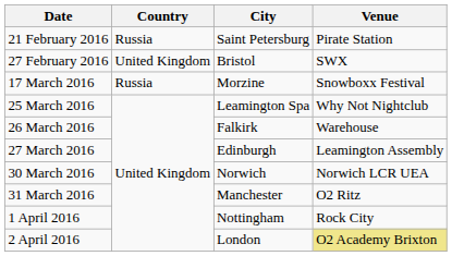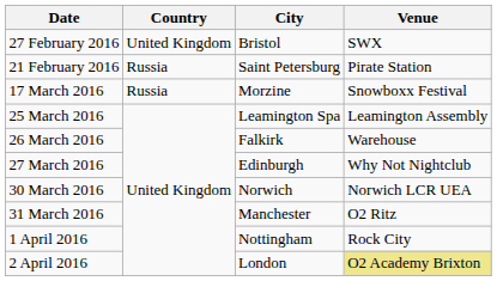rows swapped: 21 February 2016 <-> 27 February 2016
25 March 2016 | Venue: Why Not Nightclub -> Leamington Assembly
27 March 2016 | Venue: Leamington Assembly -> Why Not Nightclub
